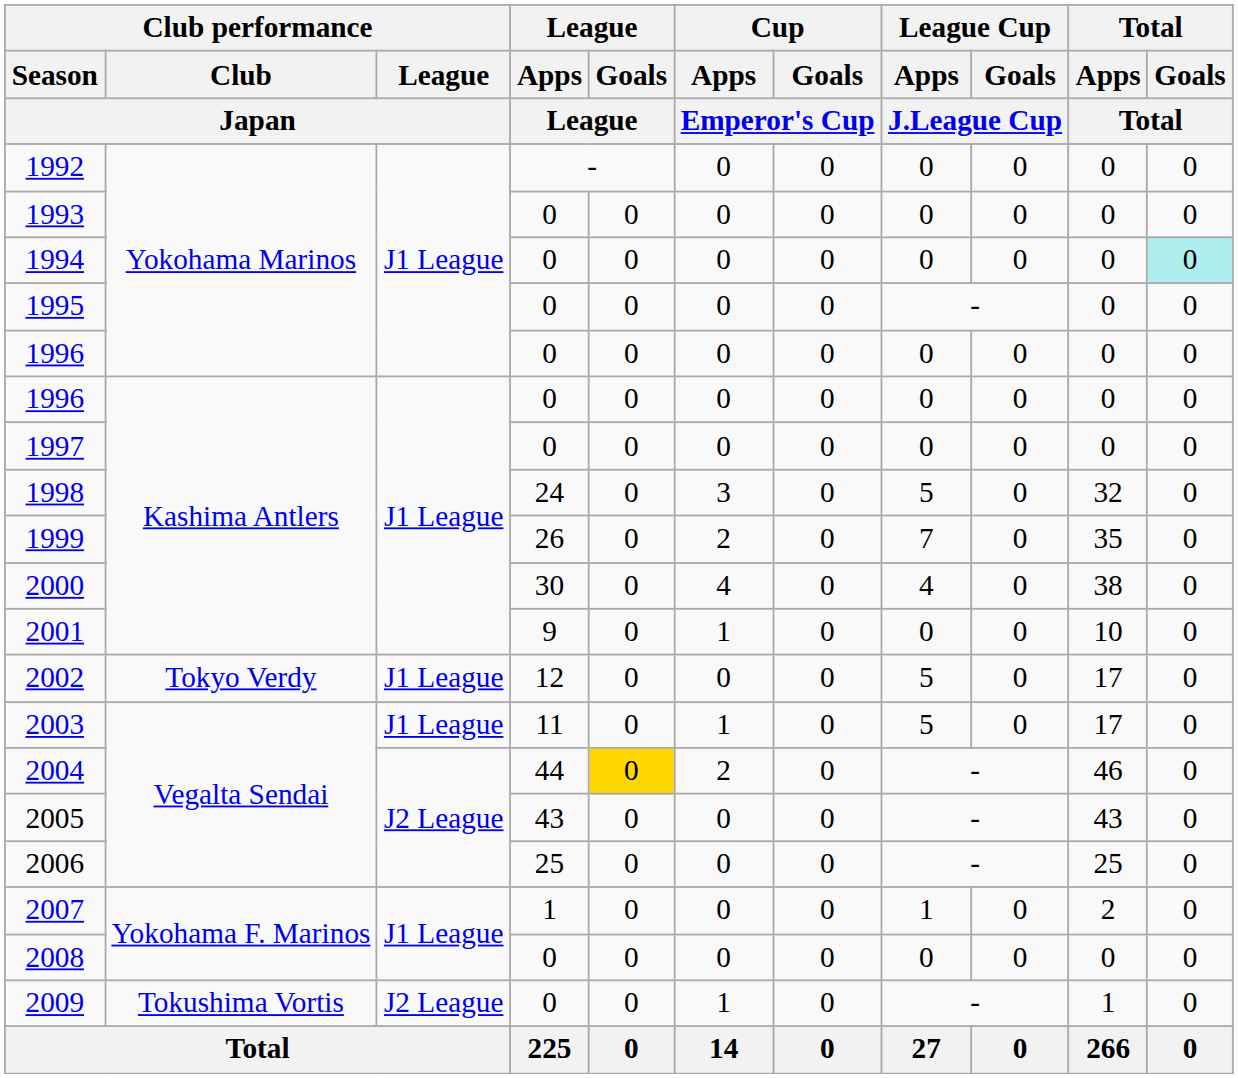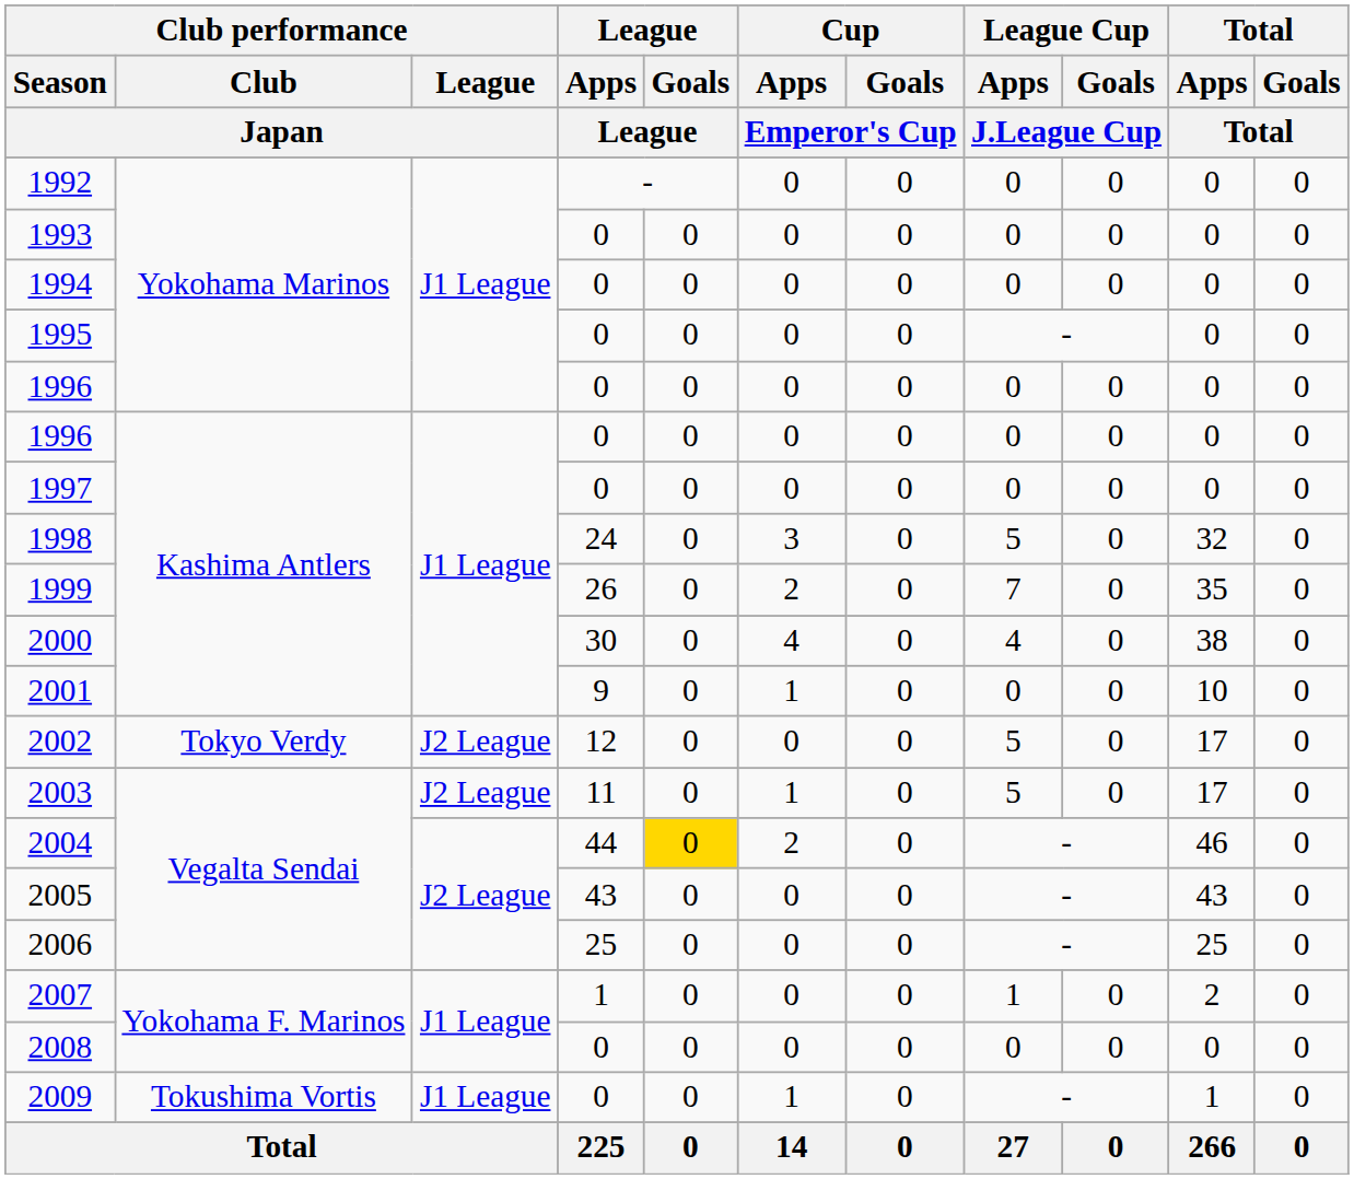1994 | Total / Goals / Total: paleturquoise background -> no background
2002 | Club performance / League / Japan: J1 League -> J2 League
2003 | Club performance / League / Japan: J1 League -> J2 League
2009 | Club performance / League / Japan: J2 League -> J1 League
